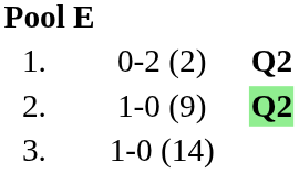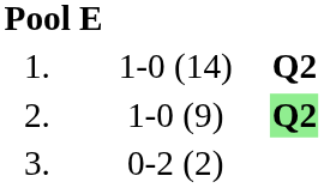1. | column 3: 0-2 (2) -> 1-0 (14)
3. | column 3: 1-0 (14) -> 0-2 (2)
